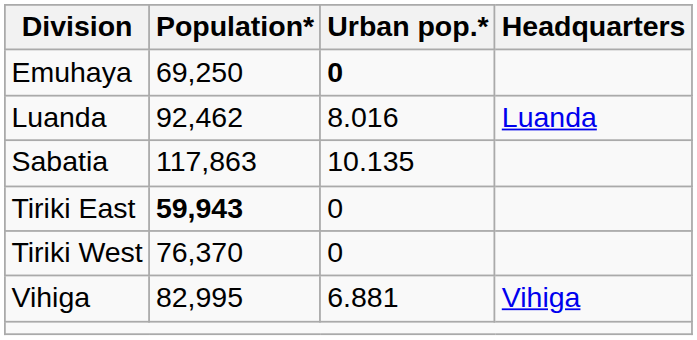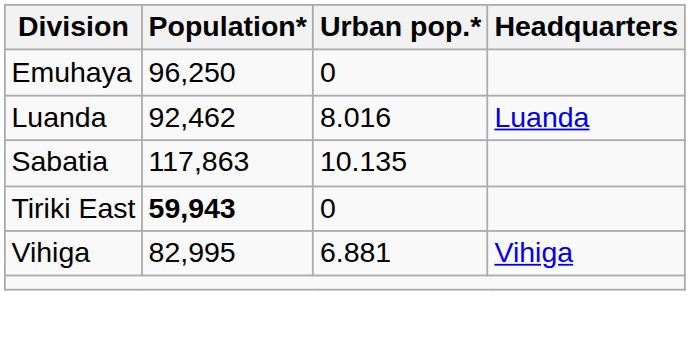Emuhaya | Population*: 69,250 -> 96,250
Emuhaya | Urban pop.*: bold -> normal
- row: Tiriki West | 76,370 | 0
